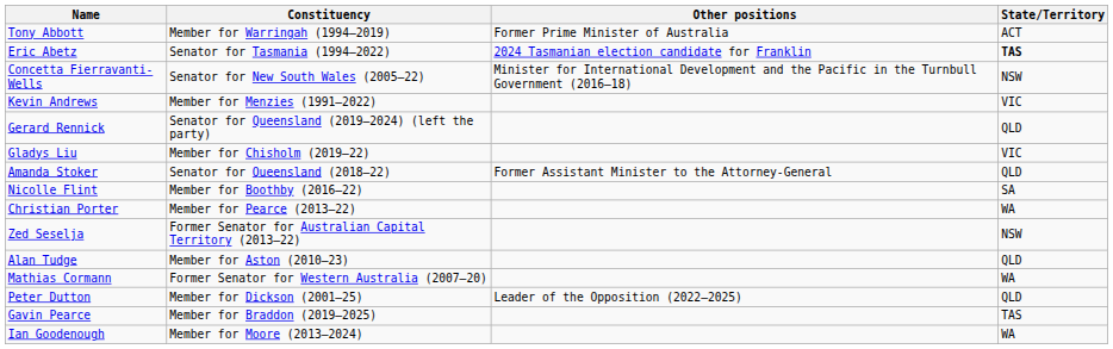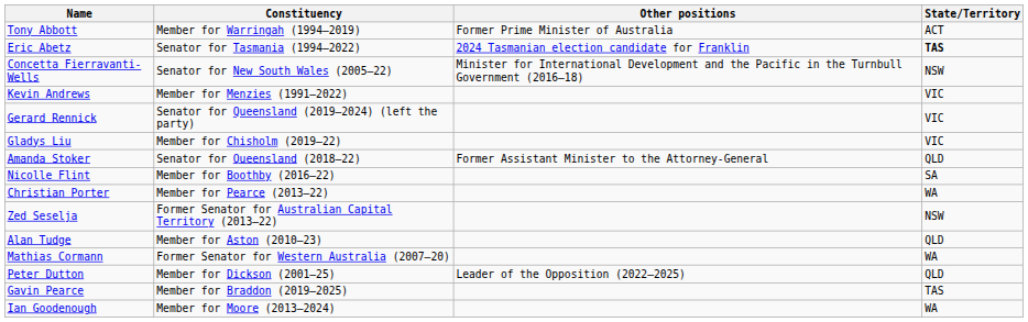Gerard Rennick | State/Territory: QLD -> VIC
